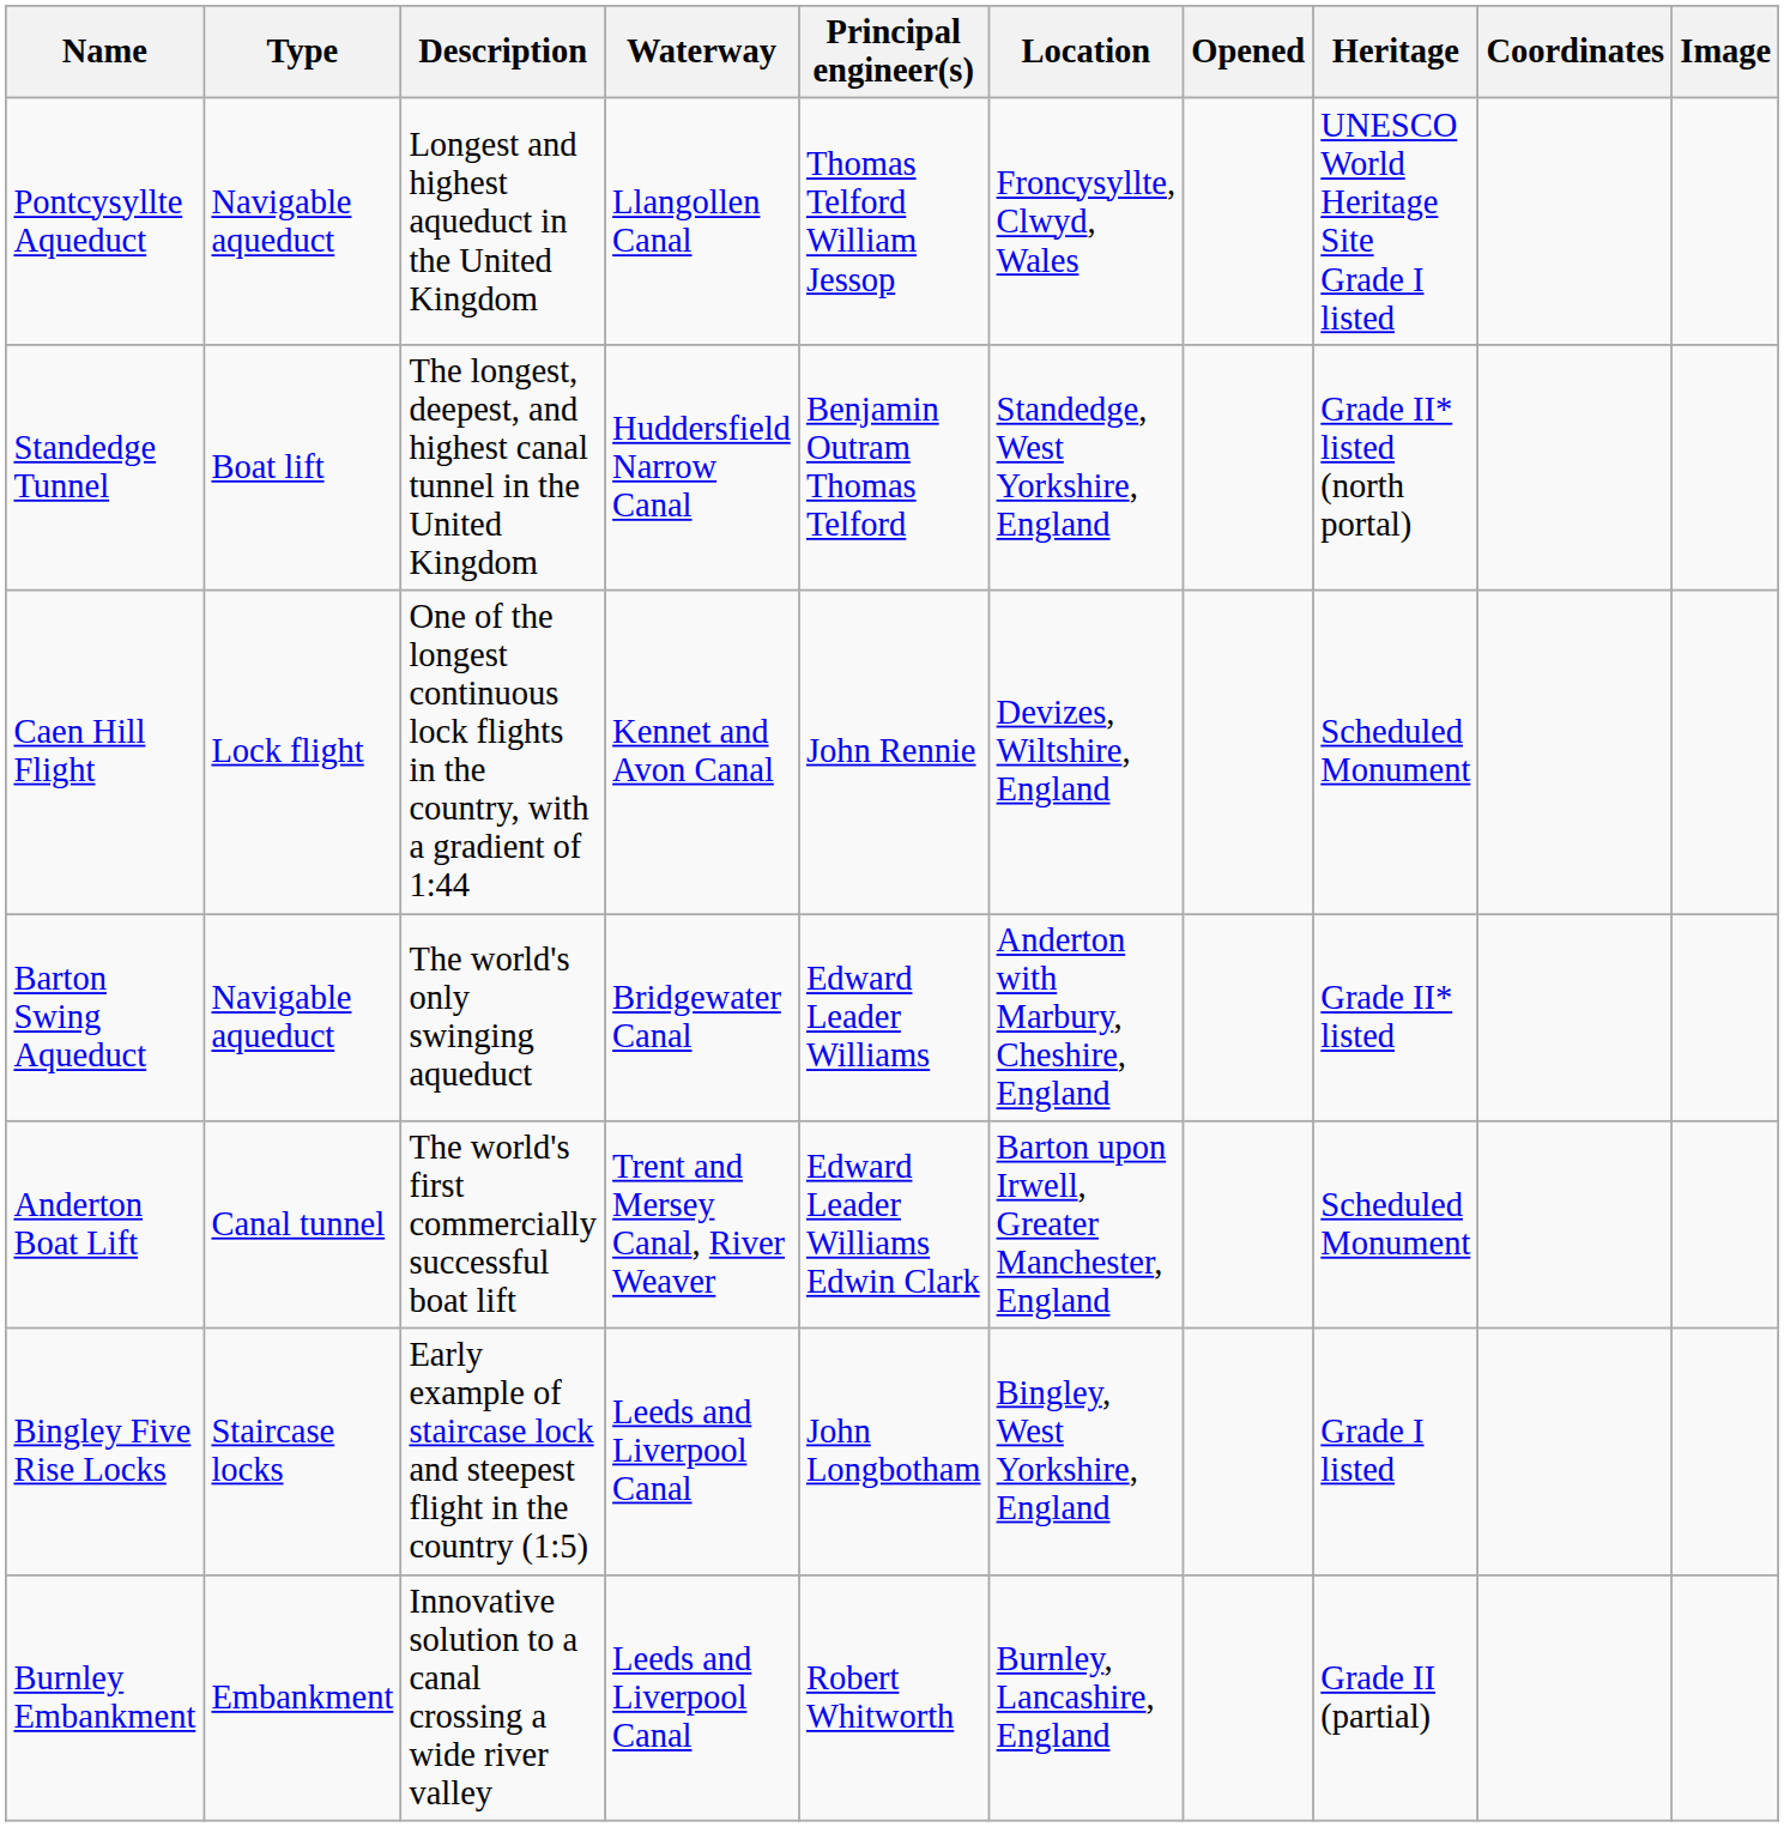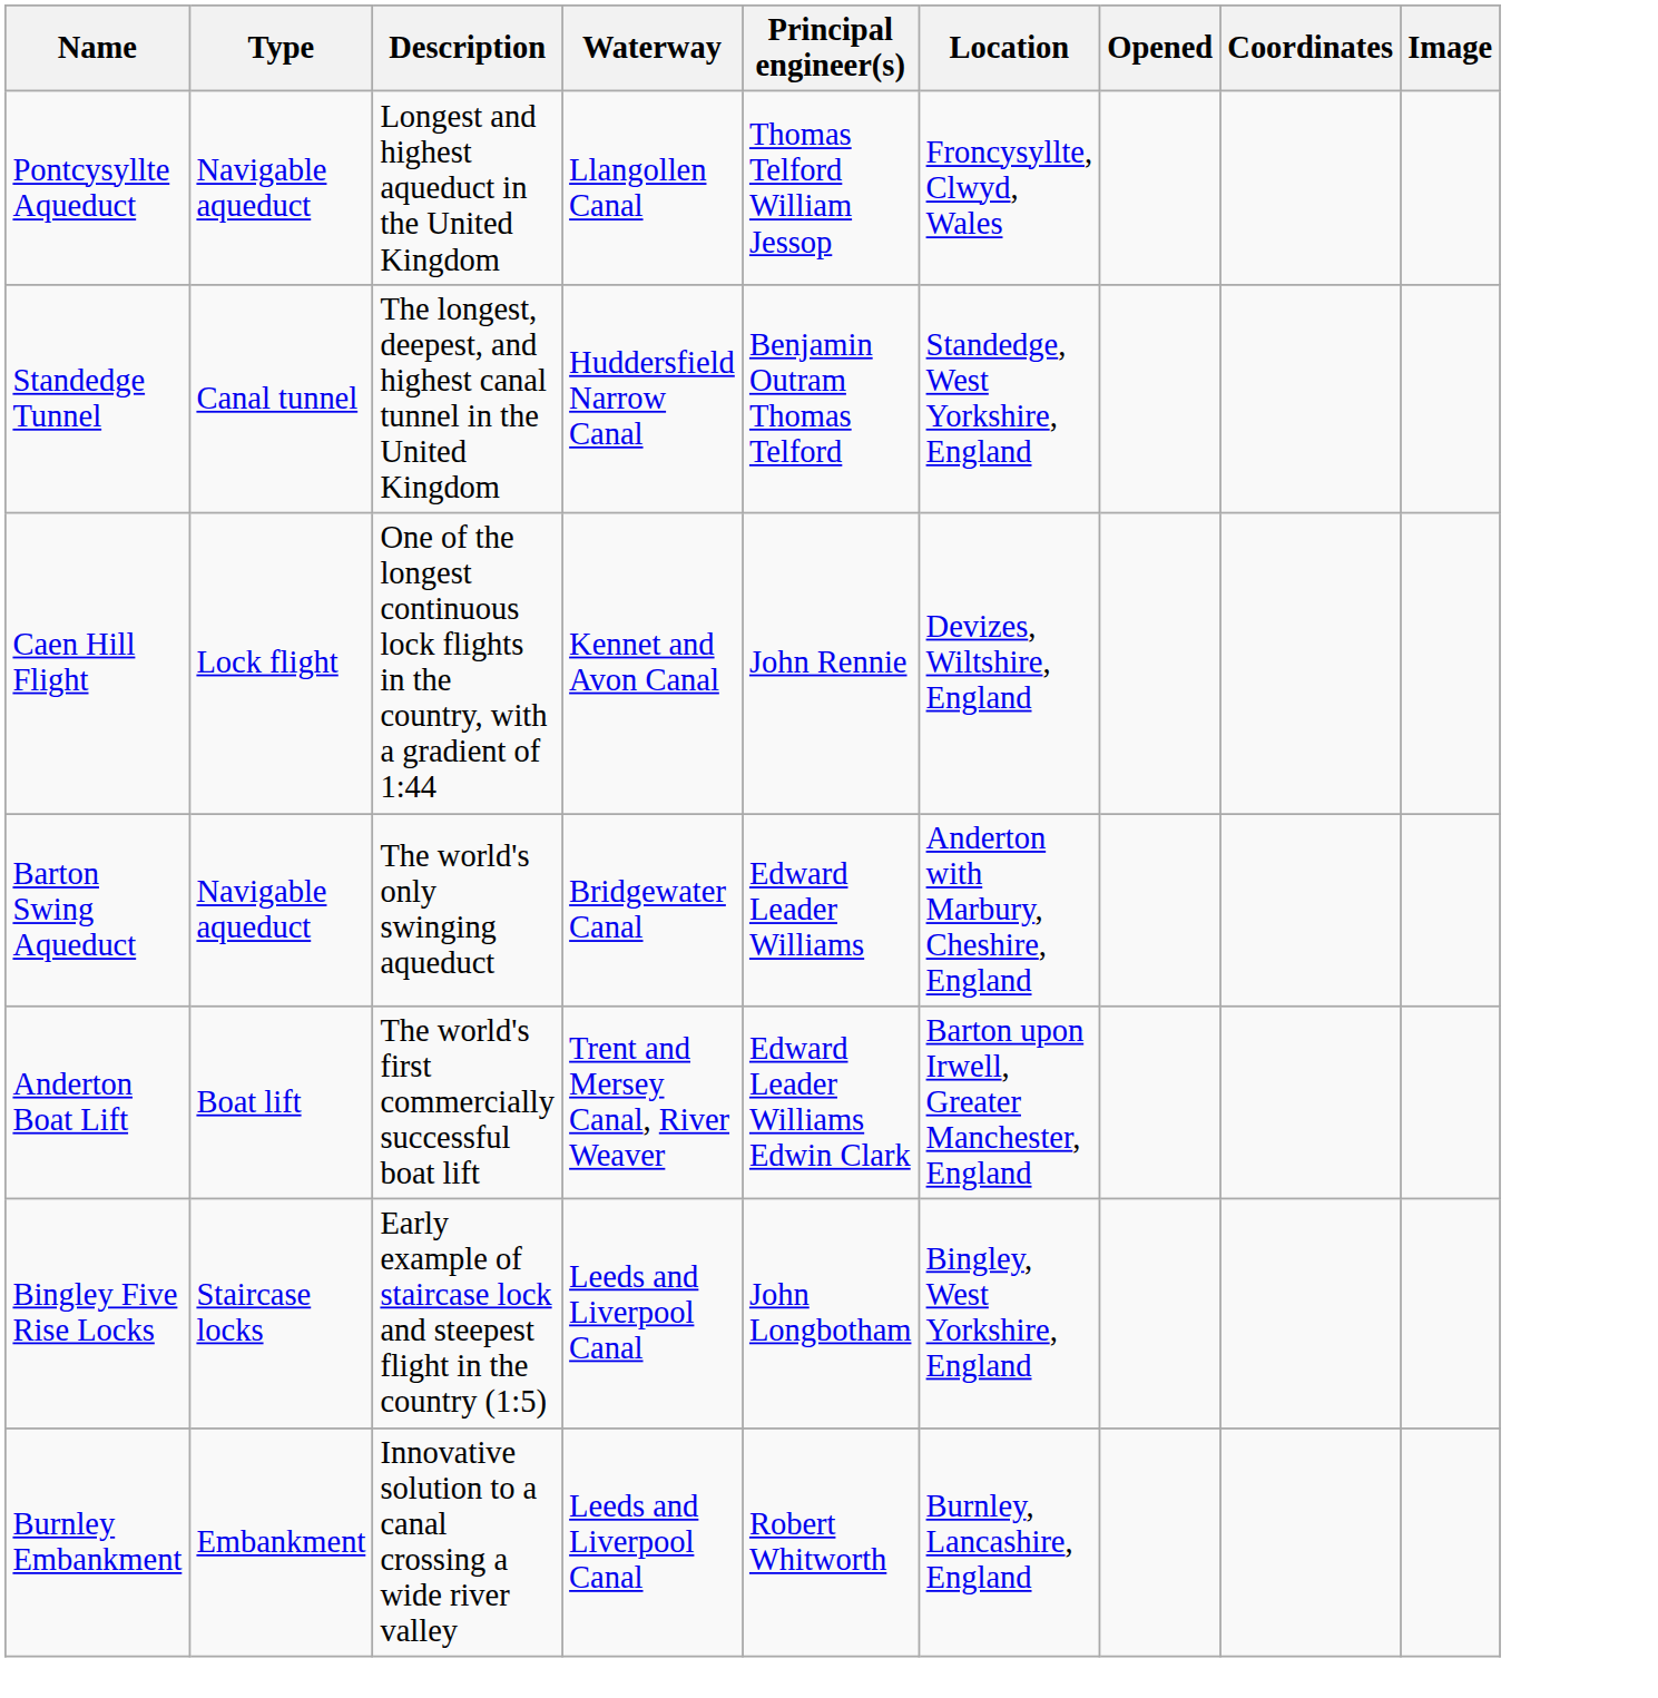- column: Heritage | UNESCO World Heritage Site Grade I listed | Grade II* listed (north portal) | Scheduled Monument | Grade II* listed | Scheduled Monument | Grade I listed | Grade II (partial)
Standedge Tunnel | Type: Boat lift -> Canal tunnel
Anderton Boat Lift | Type: Canal tunnel -> Boat lift
